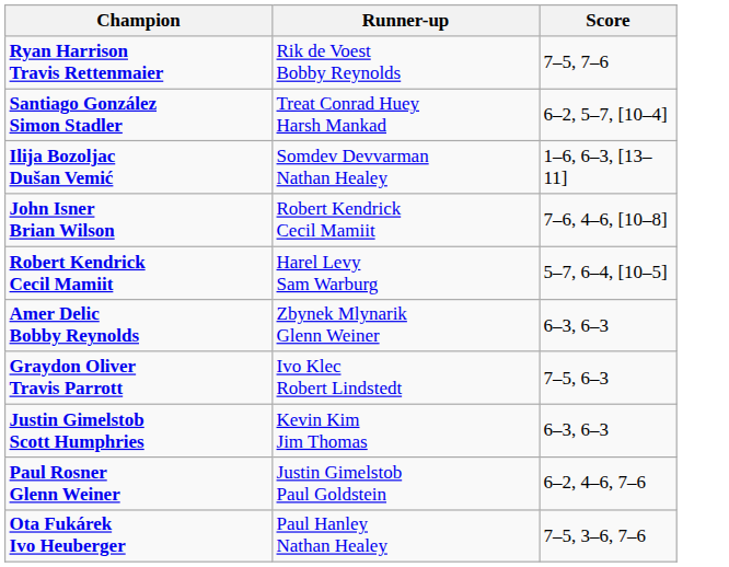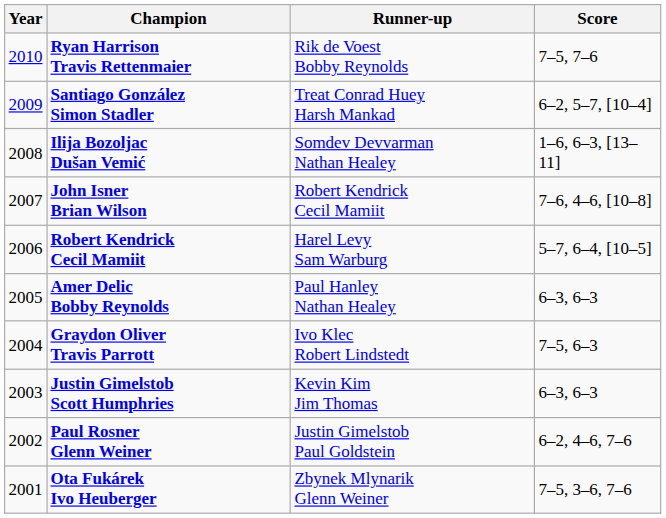+ column: Year | 2010 | 2009 | 2008 | 2007 | 2006 | 2005 | 2004 | 2003 | 2002 | 2001
Amer Delic Bobby Reynolds | Runner-up: Zbynek Mlynarik Glenn Weiner -> Paul Hanley Nathan Healey
Ota Fukárek Ivo Heuberger | Runner-up: Paul Hanley Nathan Healey -> Zbynek Mlynarik Glenn Weiner
